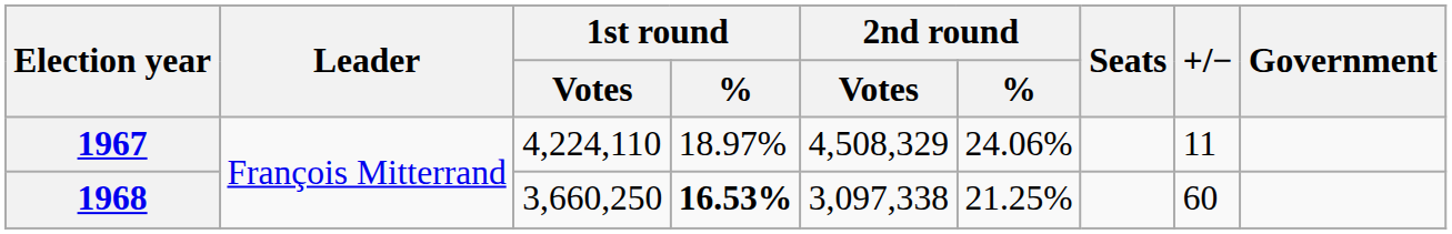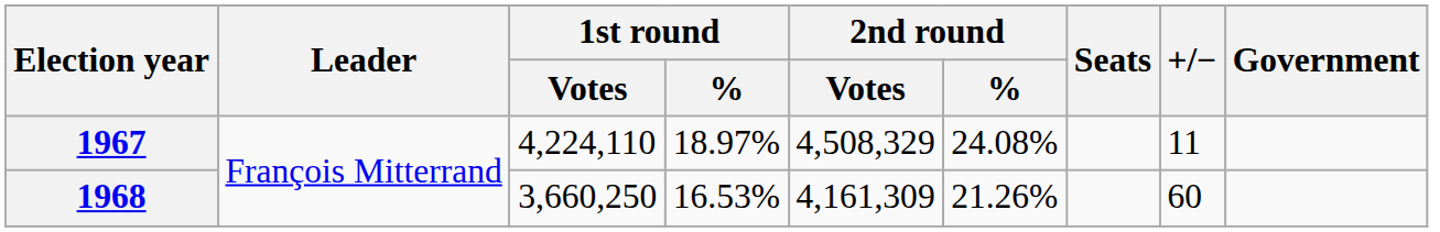1967 | 2nd round / %: 24.06% -> 24.08%
1968 | 1st round / %: bold -> normal
1968 | 2nd round / Votes: 3,097,338 -> 4,161,309
1968 | 2nd round / %: 21.25% -> 21.26%
